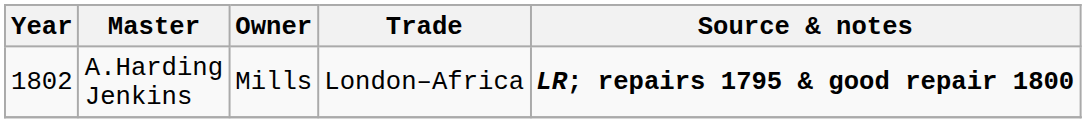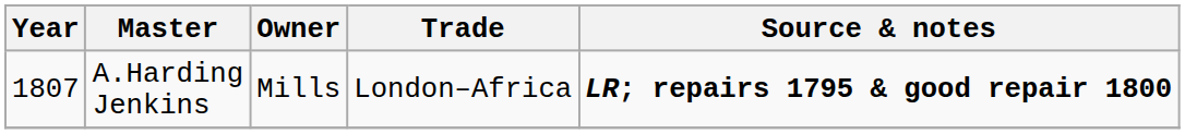A.Harding Jenkins | Year: 1802 -> 1807
